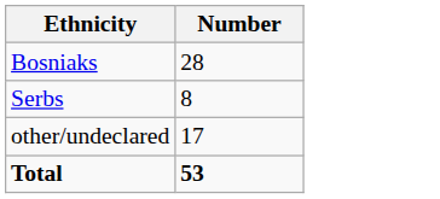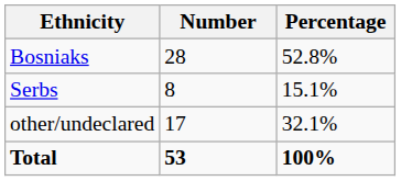+ column: Percentage | 52.8% | 15.1% | 32.1% | 100%
